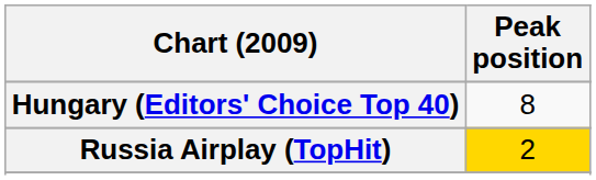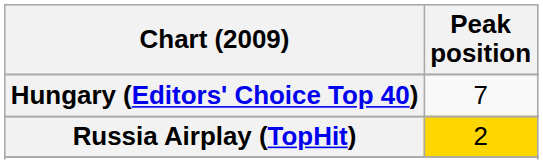Hungary (Editors' Choice Top 40) | Peak position: 8 -> 7
